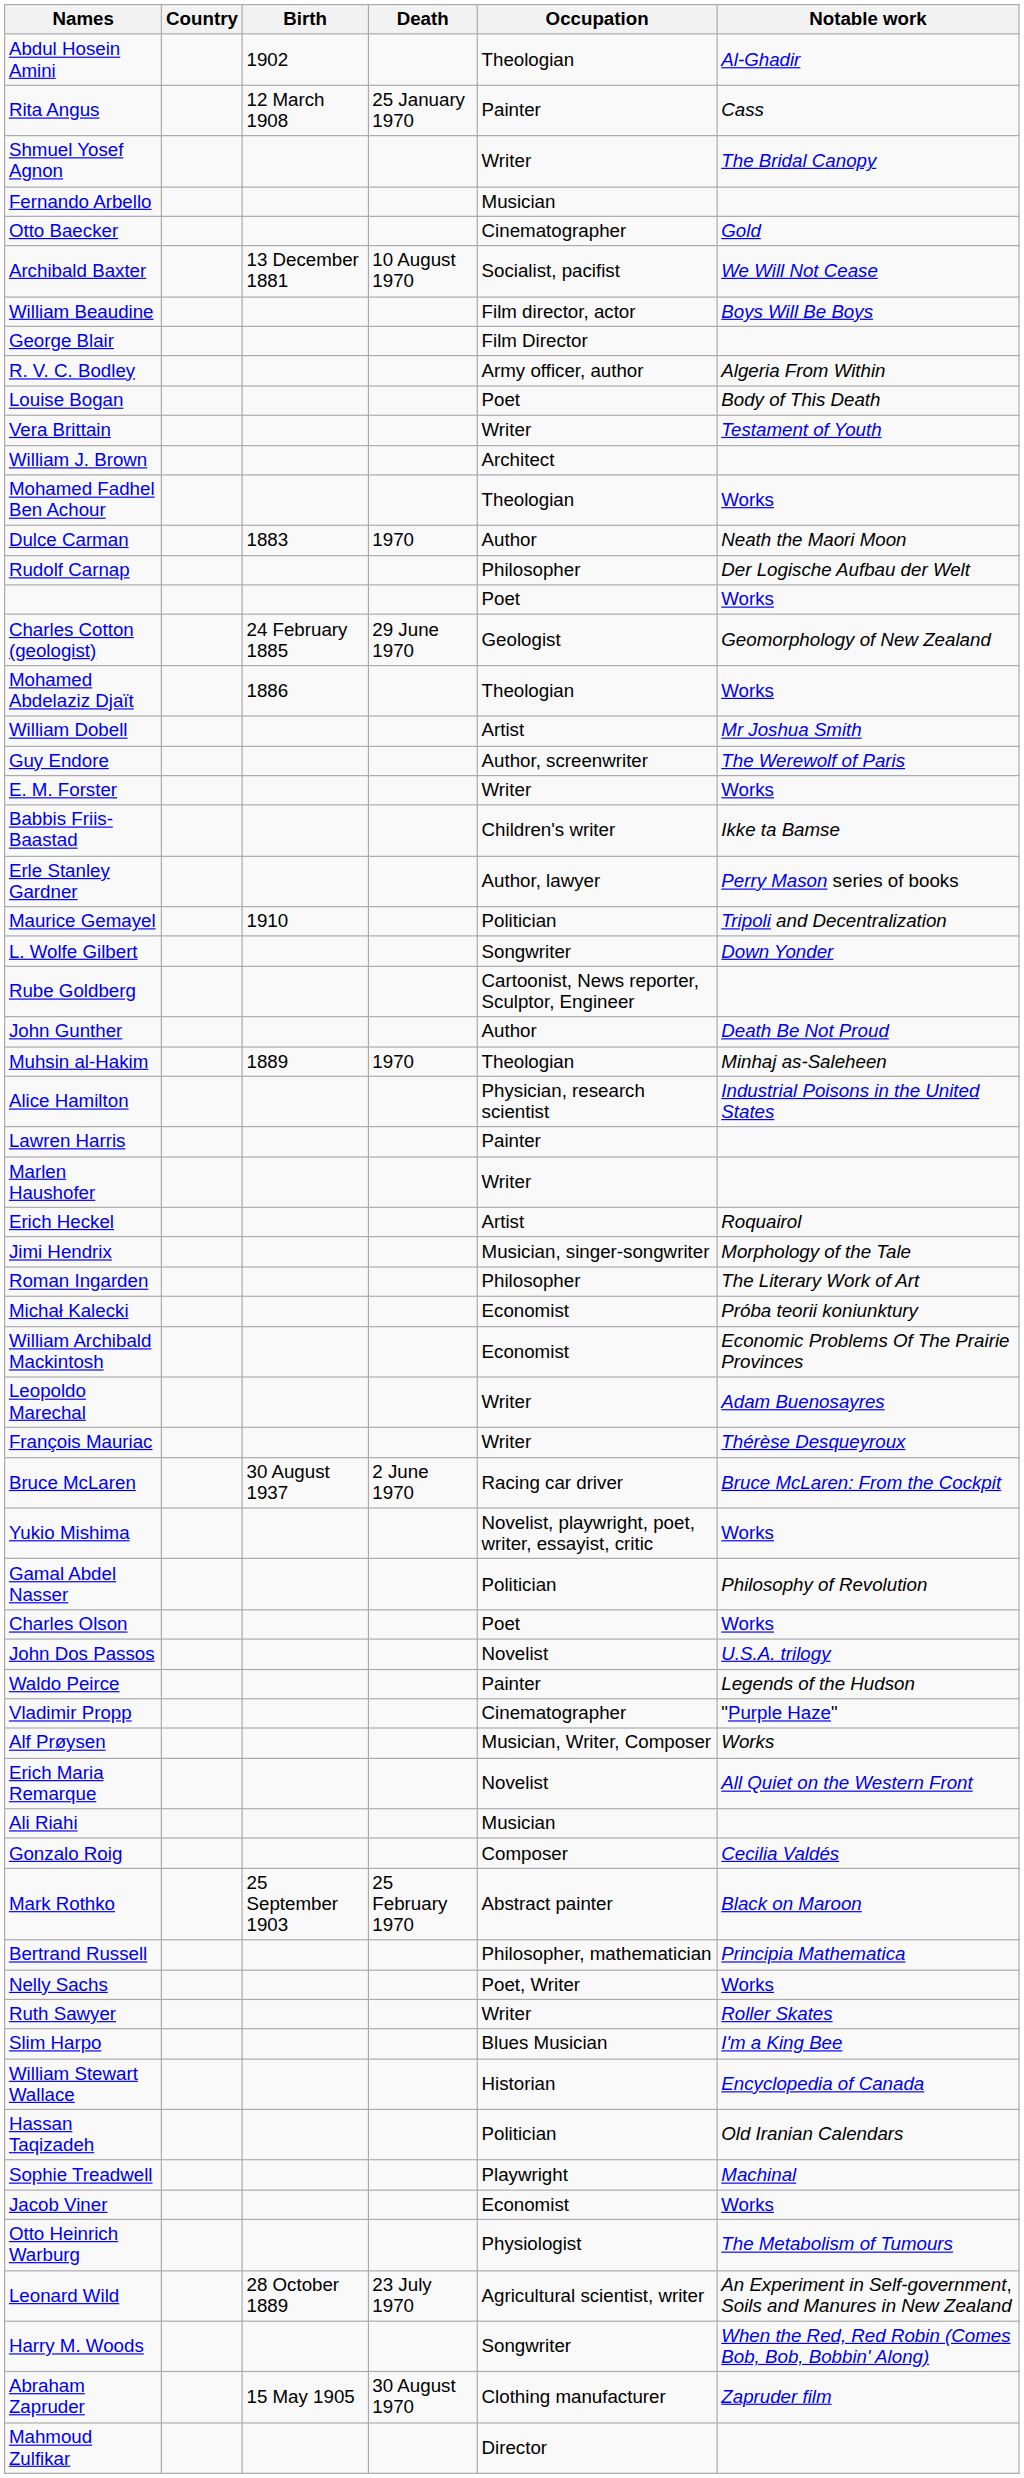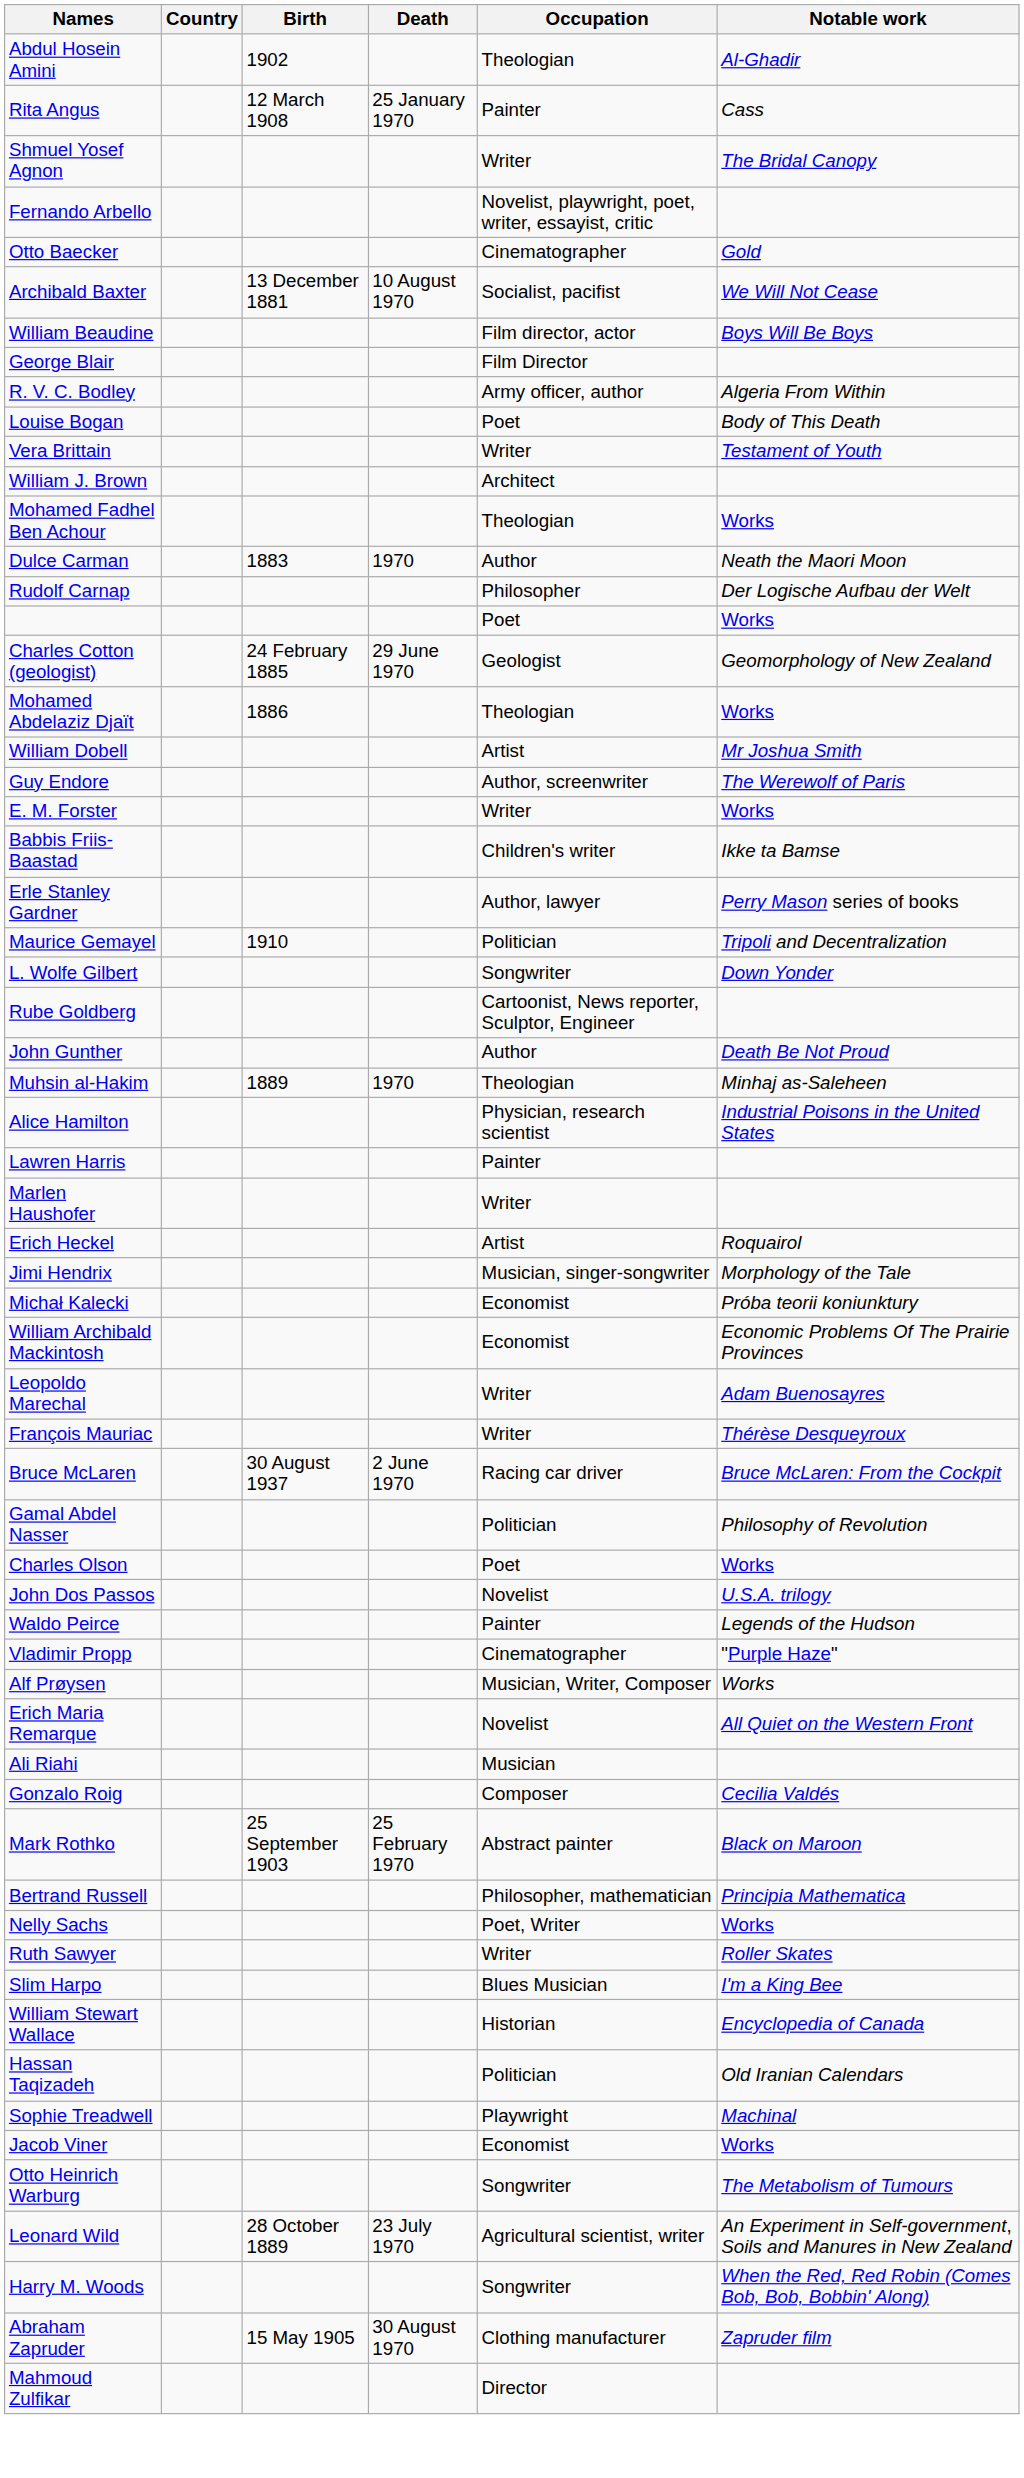Fernando Arbello | Occupation: Musician -> Novelist, playwright, poet, writer, essayist, critic
- row: Roman Ingarden | Philosopher | The Literary Work of Art
- row: Yukio Mishima | Novelist, playwright, poet, writer, essayist, critic | Works
Otto Heinrich Warburg | Occupation: Physiologist -> Songwriter
